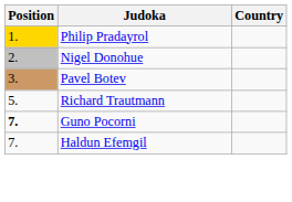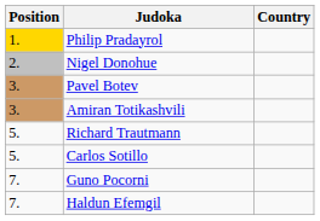+ row: 3. | Amiran Totikashvili
+ row: 5. | Carlos Sotillo
Guno Pocorni | Position: bold -> normal
